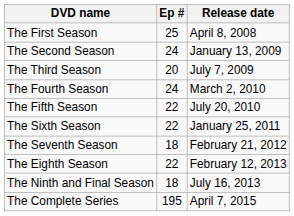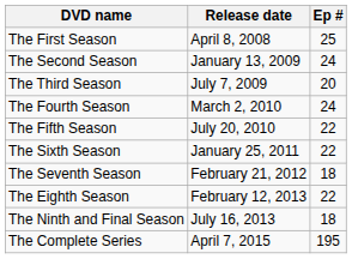columns swapped: Ep # <-> Release date
